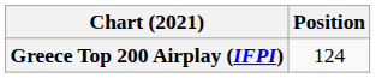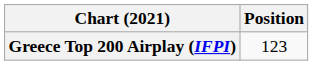Greece Top 200 Airplay (IFPI) | Position: 124 -> 123
